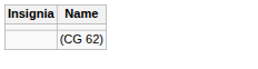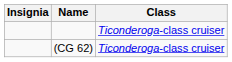+ column: Class | Ticonderoga-class cruiser | Ticonderoga-class cruiser
